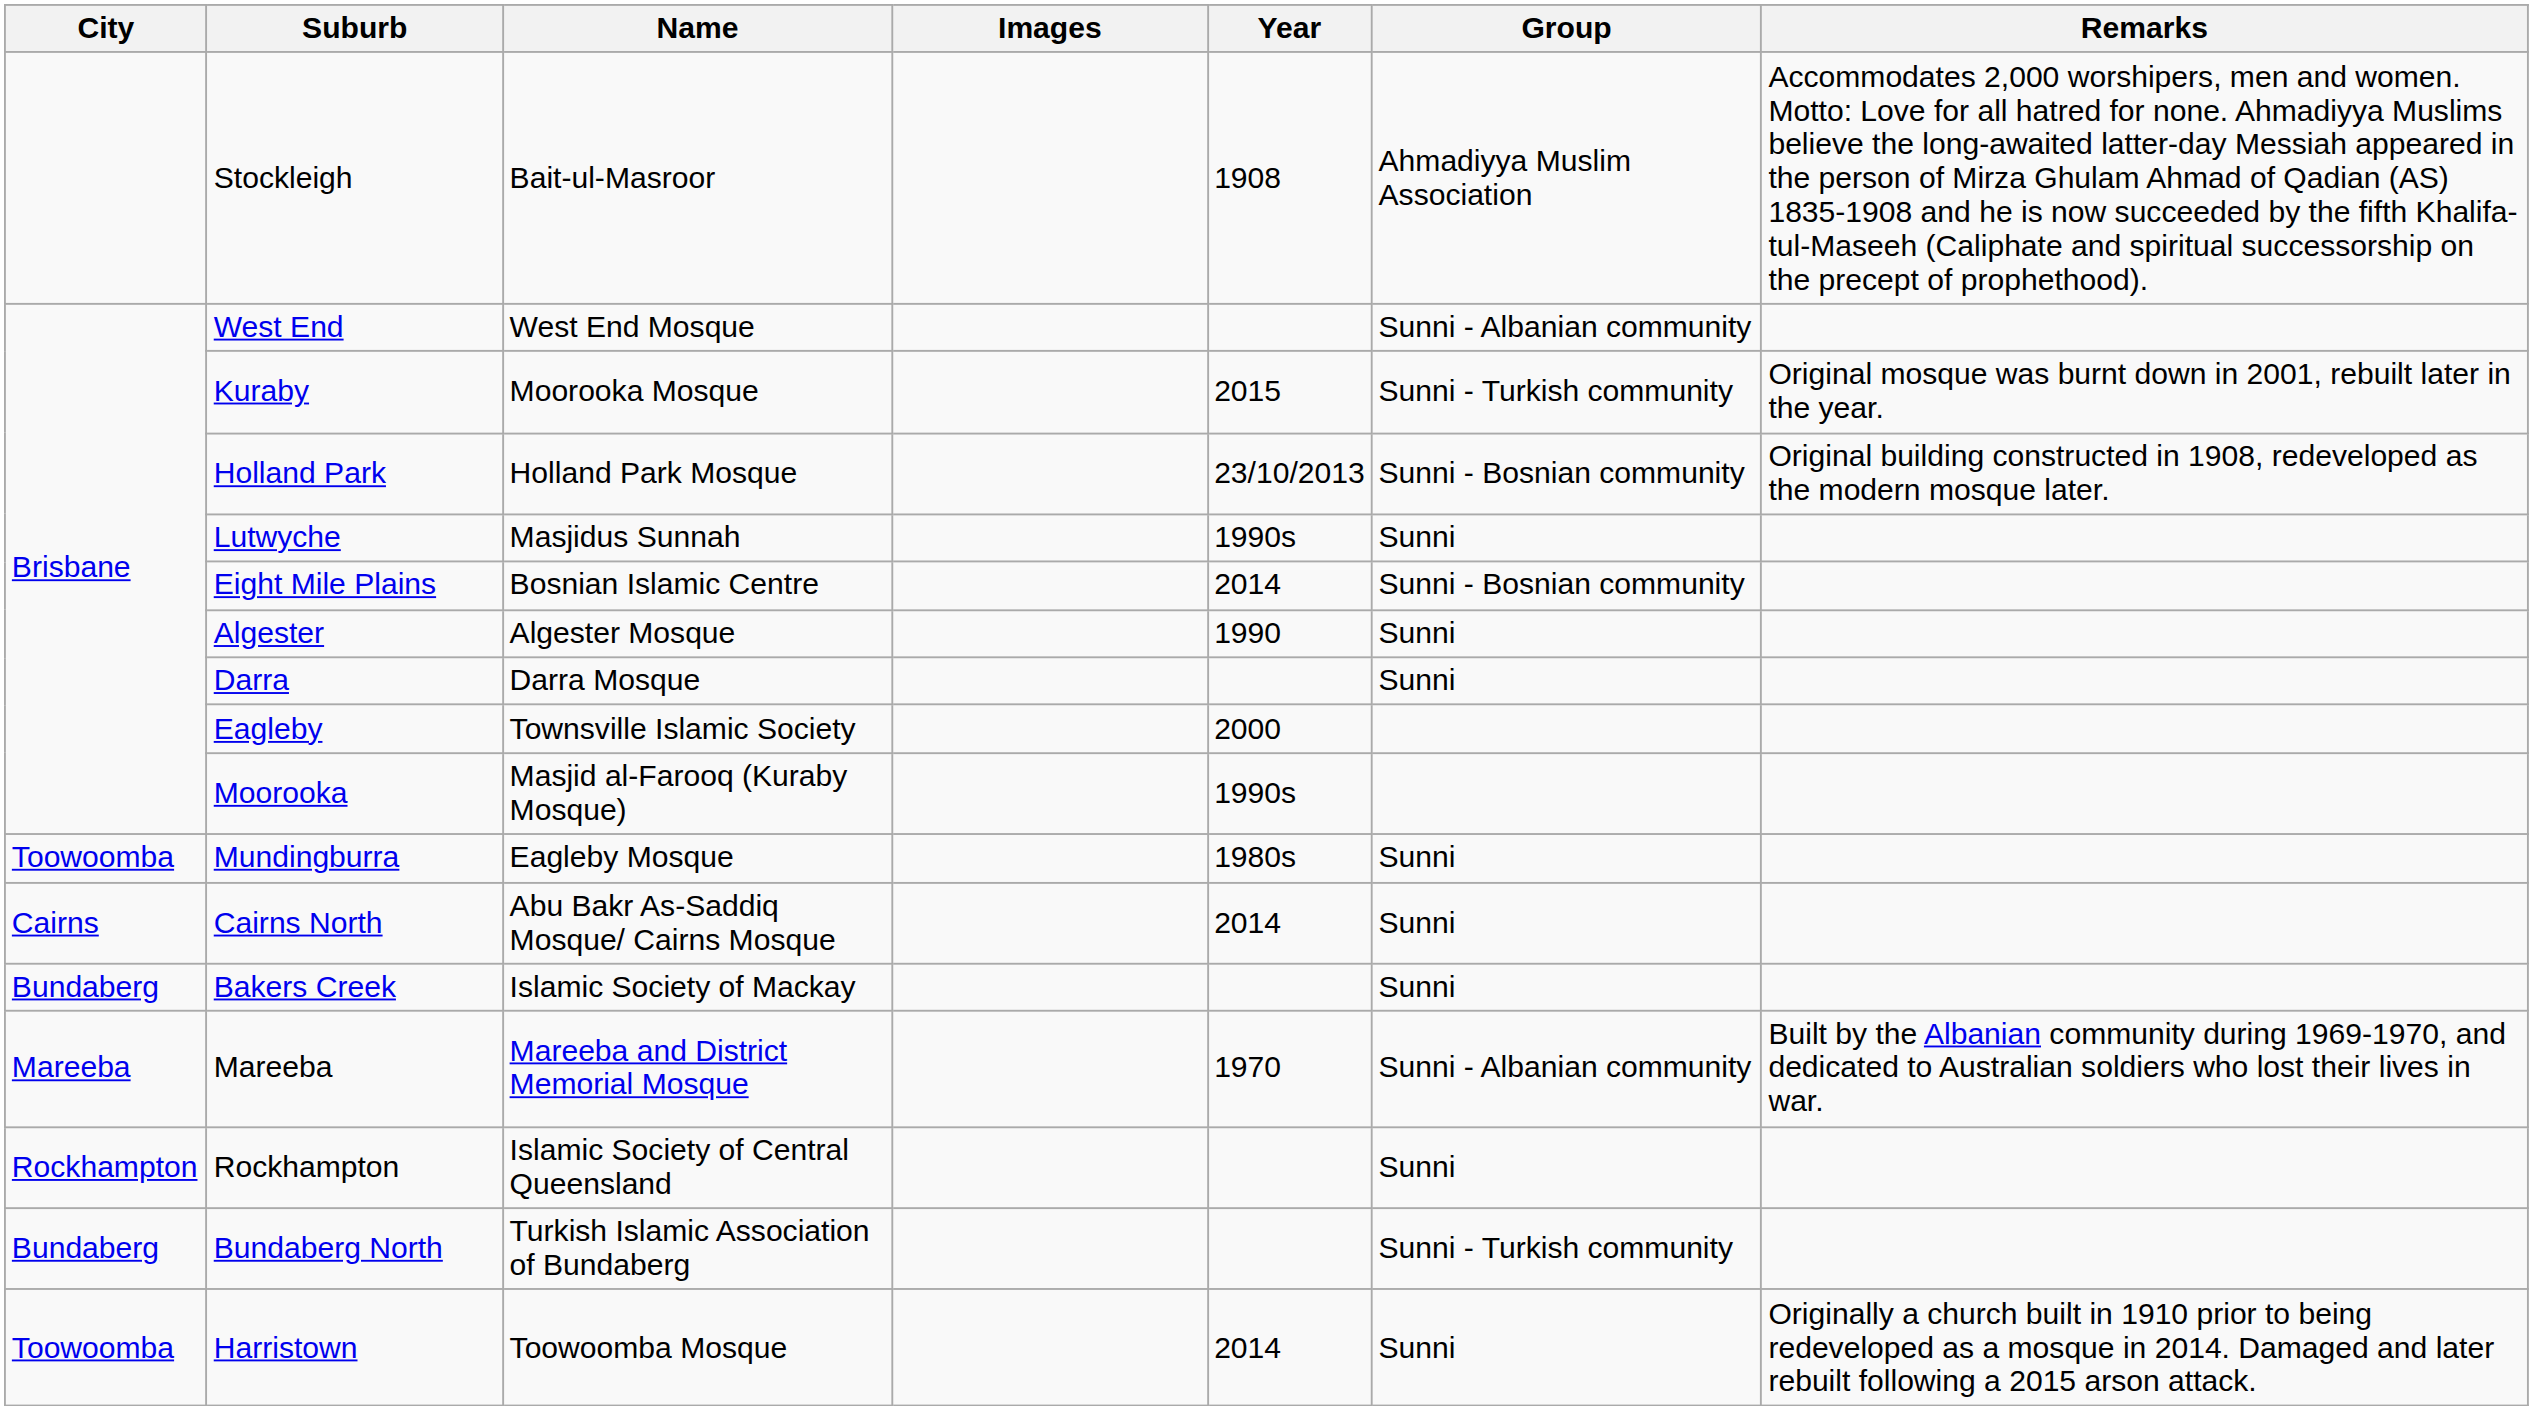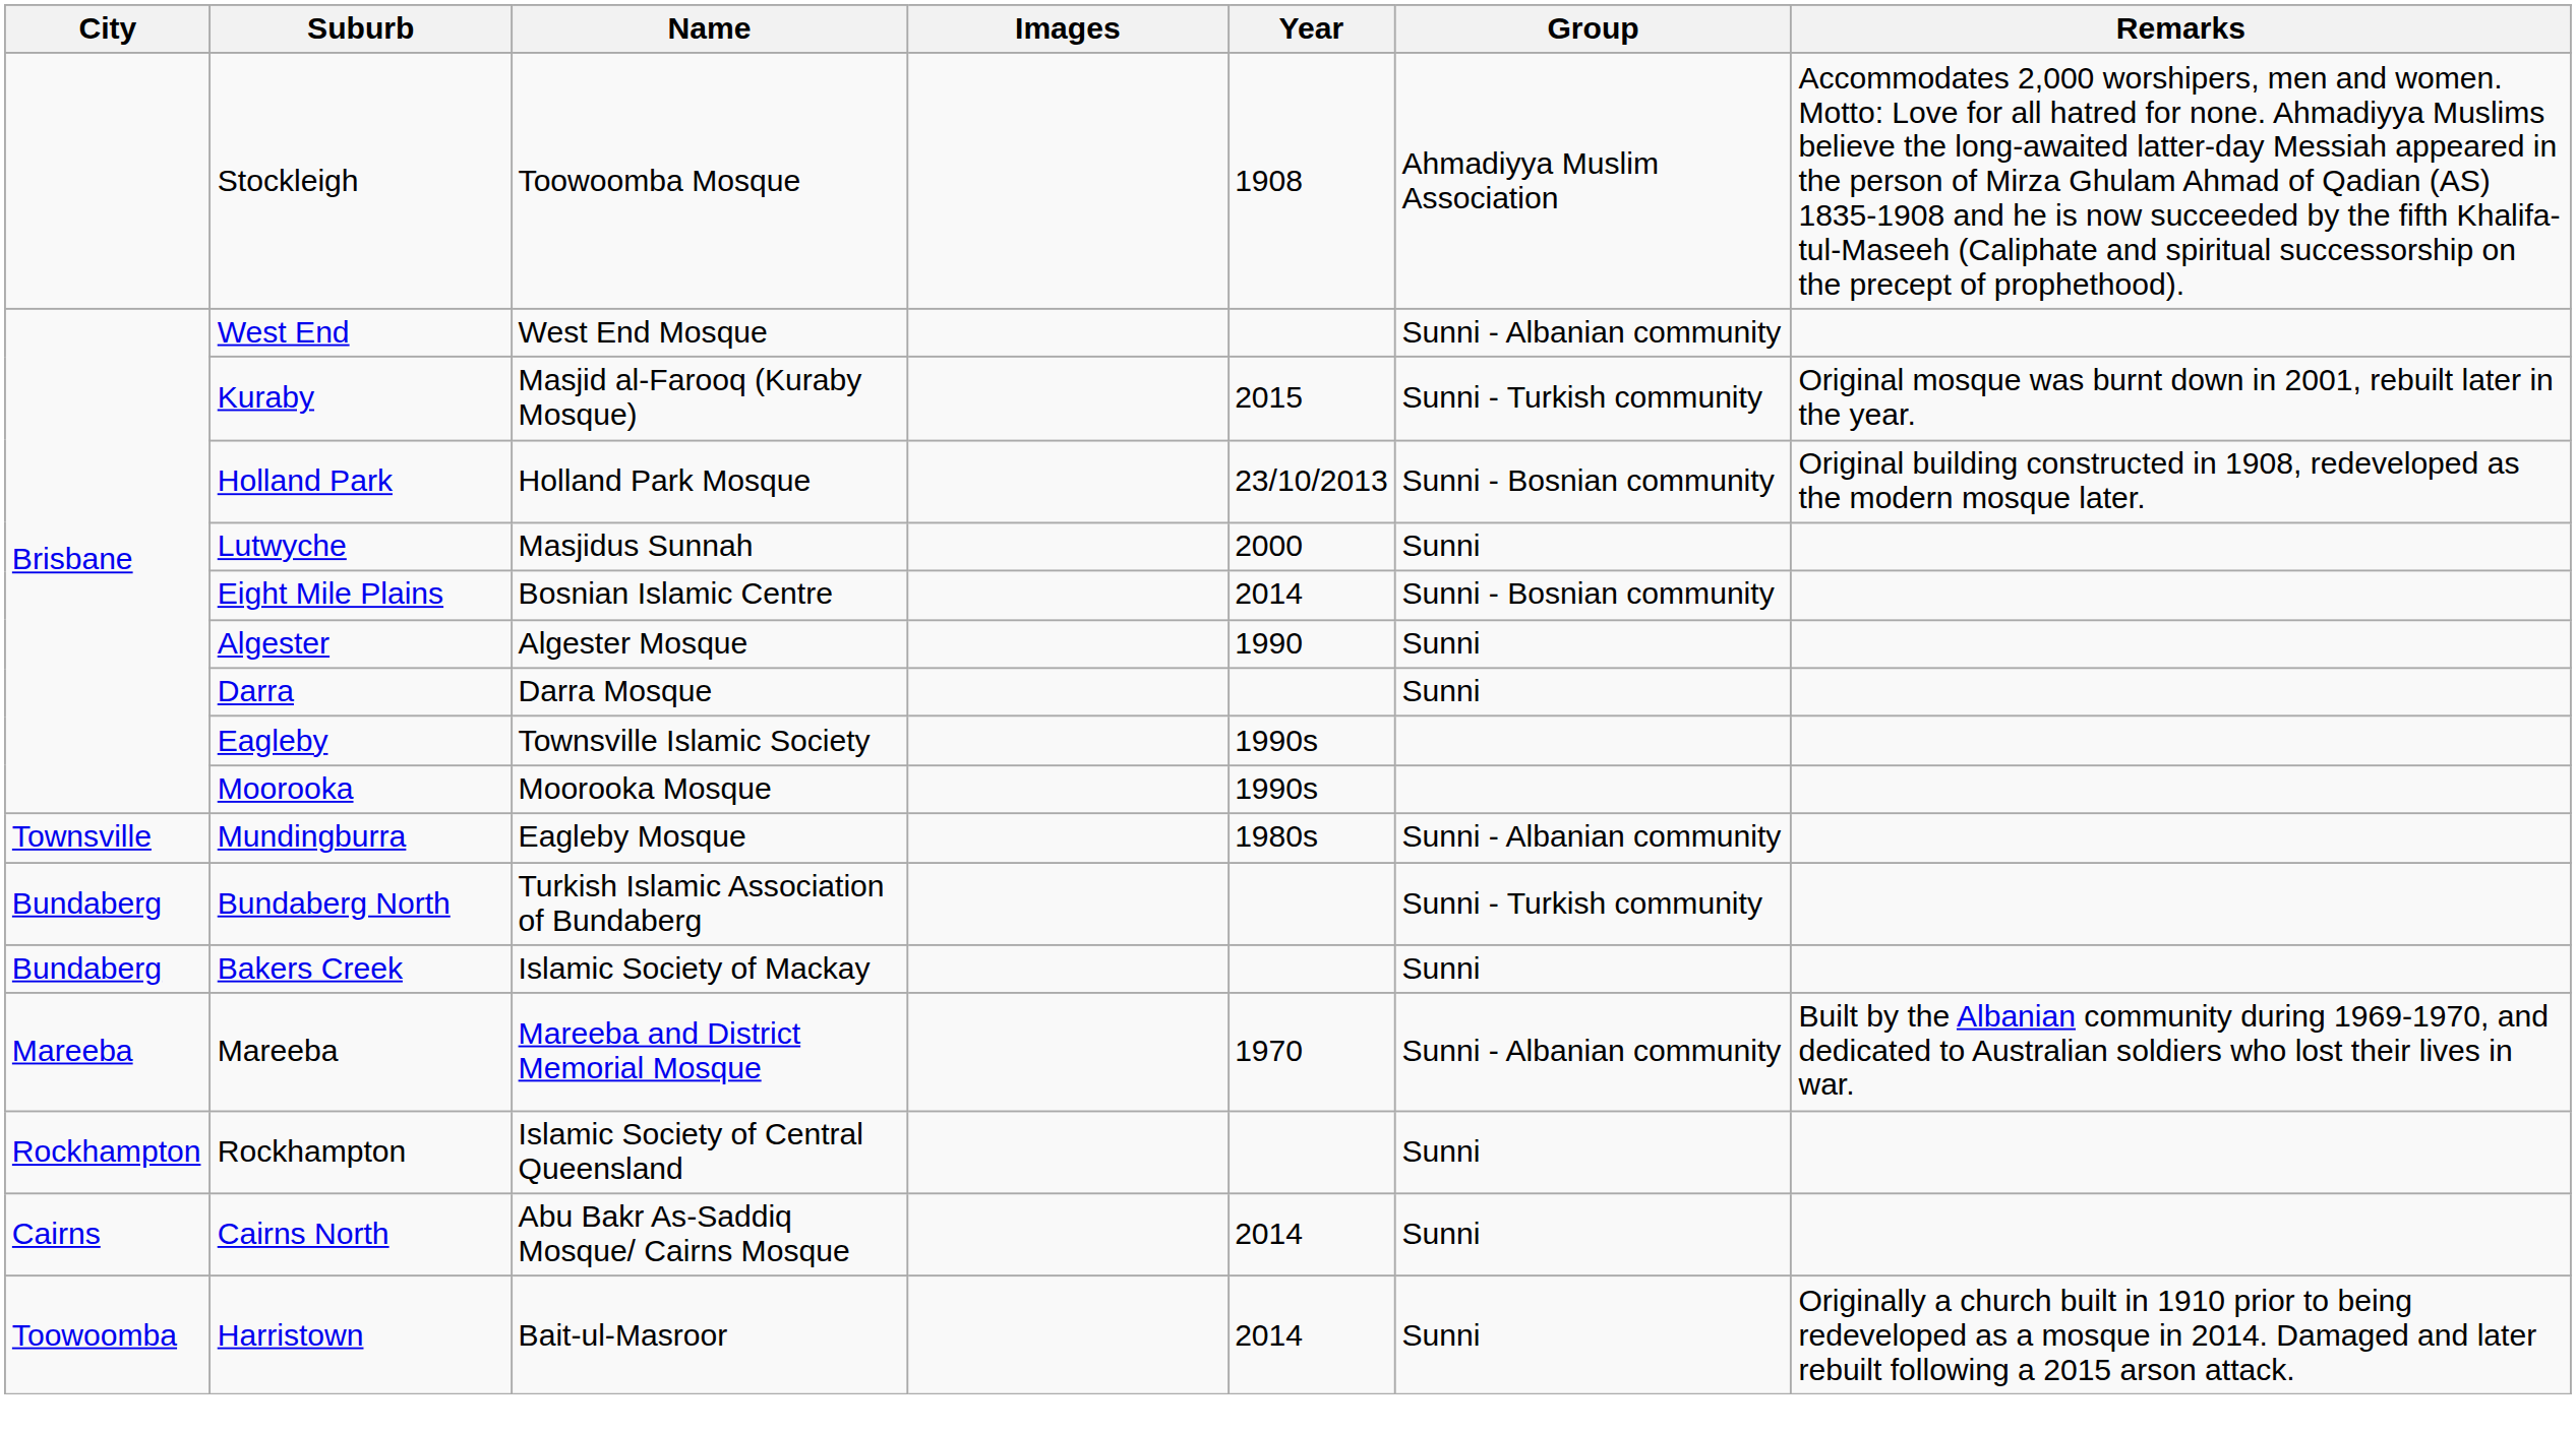Stockleigh | Name: Bait-ul-Masroor -> Toowoomba Mosque
Kuraby | Name: Moorooka Mosque -> Masjid al-Farooq (Kuraby Mosque)
Lutwyche | Year: 1990s -> 2000
Eagleby | Year: 2000 -> 1990s
Moorooka | Name: Masjid al-Farooq (Kuraby Mosque) -> Moorooka Mosque
Mundingburra | City: Toowoomba -> Townsville
Mundingburra | Group: Sunni -> Sunni - Albanian community
rows swapped: Cairns North <-> Bundaberg North
Harristown | Name: Toowoomba Mosque -> Bait-ul-Masroor
